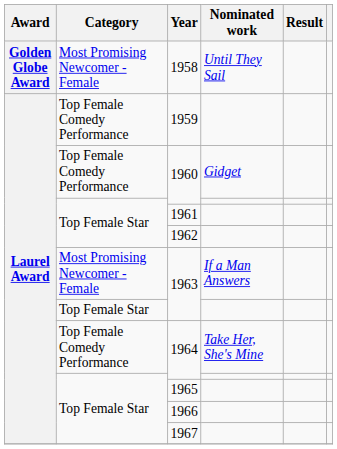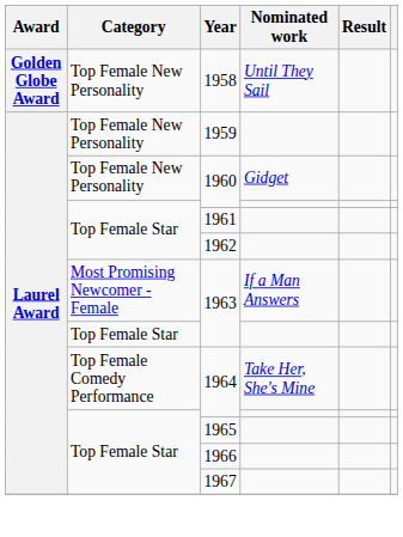1958 | Category: Most Promising Newcomer - Female -> Top Female New Personality
1959 | Category: Top Female Comedy Performance -> Top Female New Personality
1960 / Gidget | Category: Top Female Comedy Performance -> Top Female New Personality
